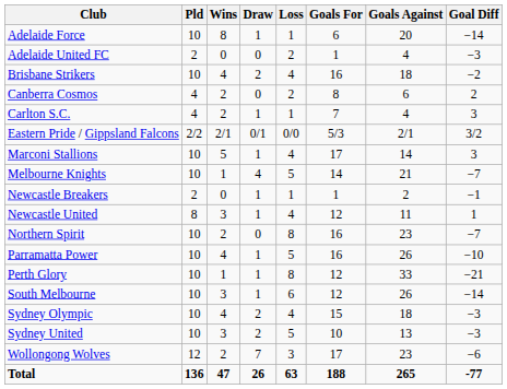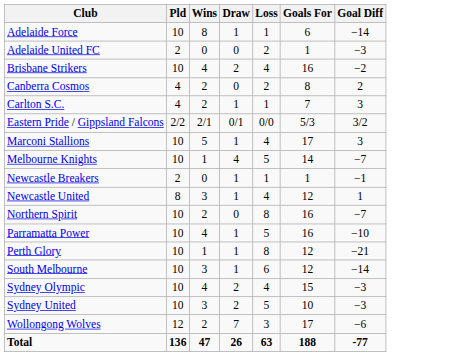- column: Goals Against | 20 | 4 | 18 | 6 | 4 | 2/1 | 14 | 21 | 2 | 11 | 23 | 26 | 33 | 26 | 18 | 13 | 23 | 265
